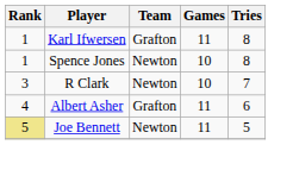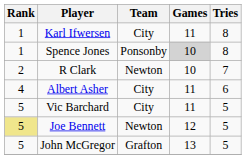Karl Ifwersen | Team: Grafton -> City
Spence Jones | Team: Newton -> Ponsonby
Spence Jones | Games: no background -> lightgrey background
R Clark | Rank: 3 -> 2
Albert Asher | Team: Grafton -> City
+ row: 5 | Vic Barchard | City | 11 | 5
Joe Bennett | Games: 11 -> 12
+ row: 5 | John McGregor | Grafton | 13 | 5
